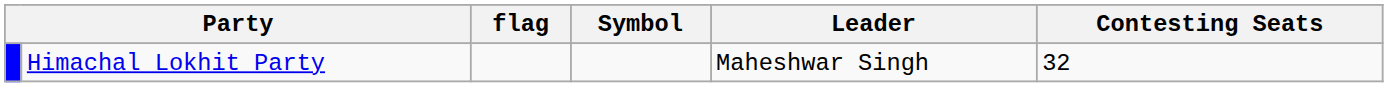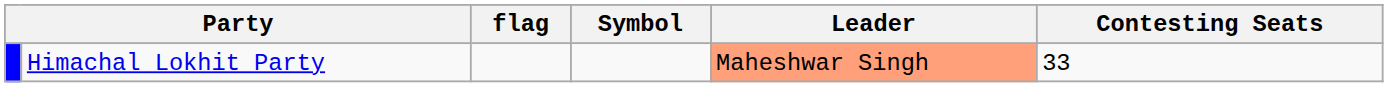Himachal Lokhit Party | Leader: no background -> lightsalmon background
Himachal Lokhit Party | Contesting Seats: 32 -> 33
